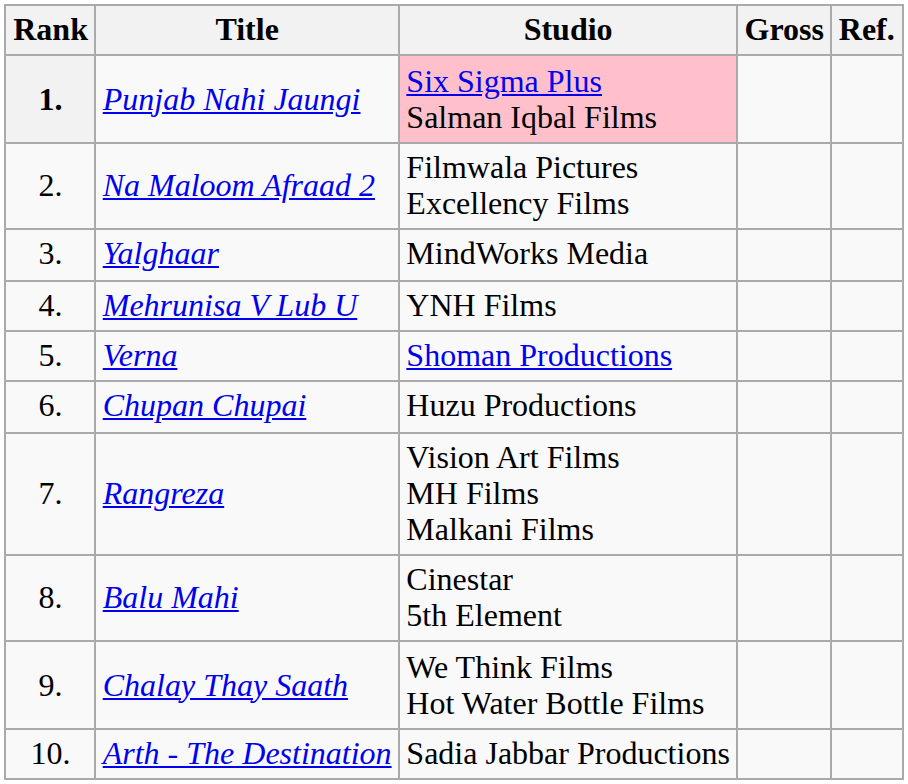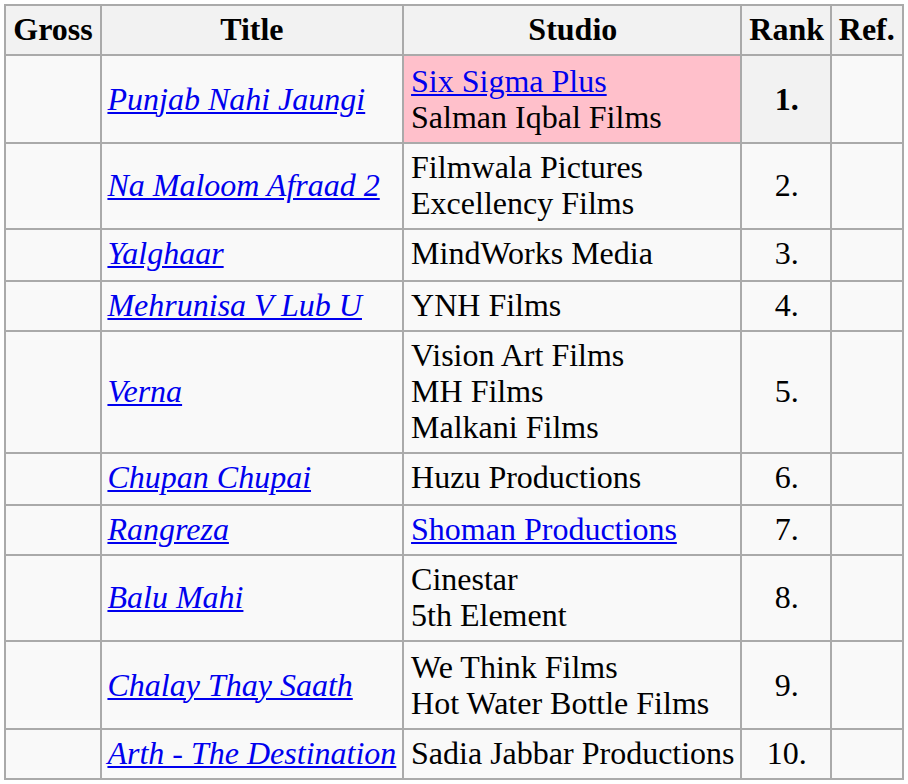columns swapped: Rank <-> Gross
Verna | Studio: Shoman Productions -> Vision Art Films MH Films Malkani Films
Rangreza | Studio: Vision Art Films MH Films Malkani Films -> Shoman Productions
